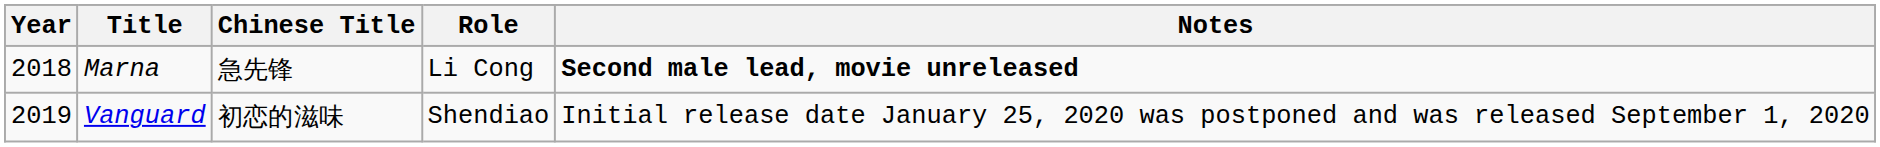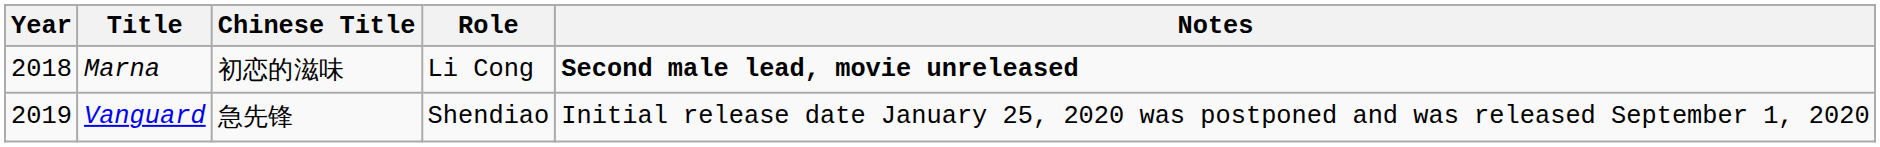Marna | Chinese Title: 急先锋 -> 初恋的滋味
Vanguard | Chinese Title: 初恋的滋味 -> 急先锋
